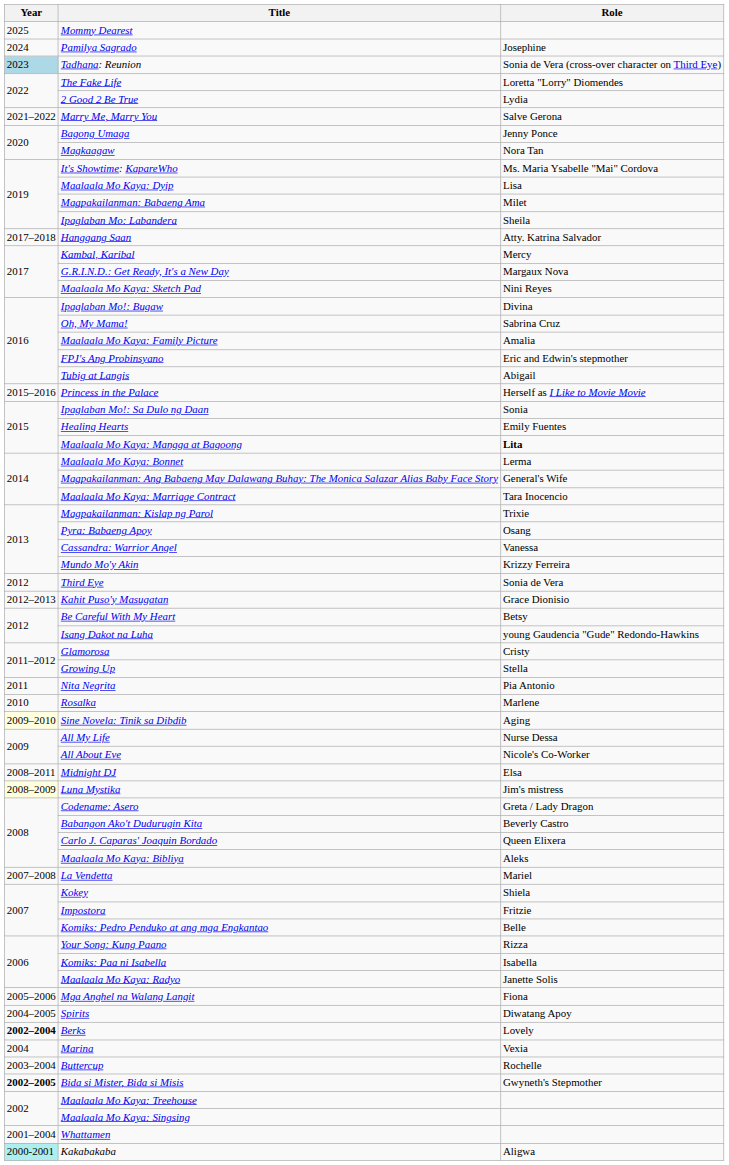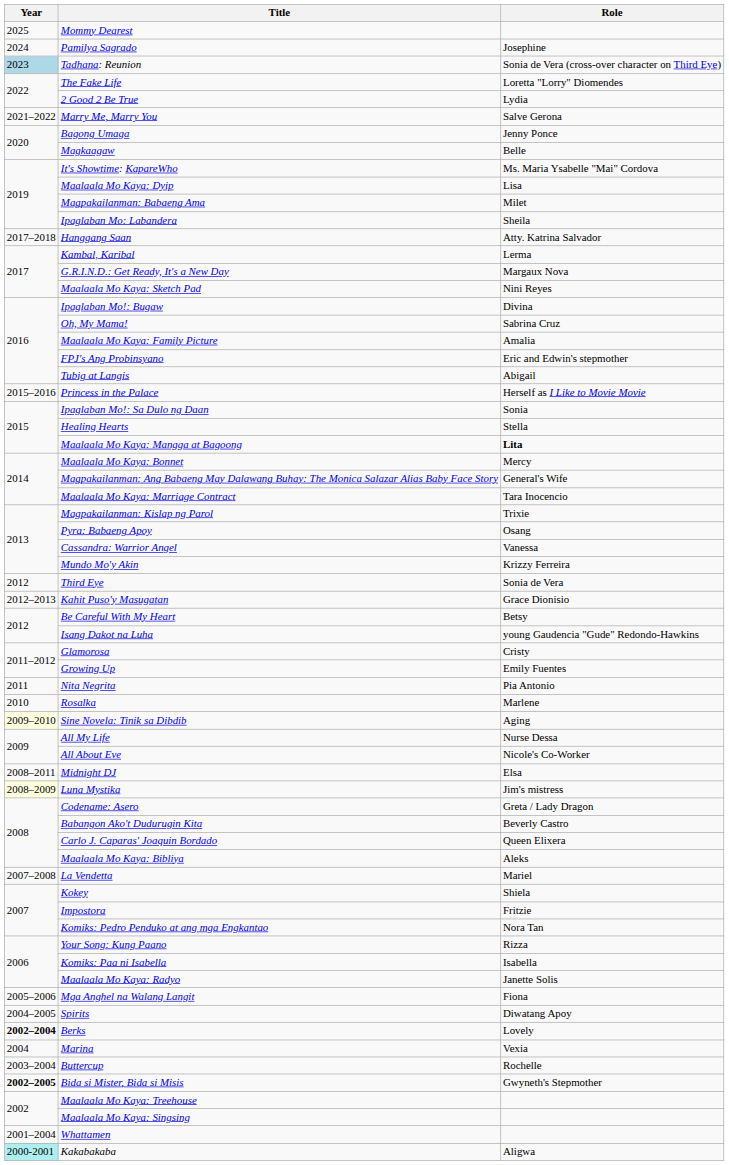Magkaagaw | Role: Nora Tan -> Belle
Kambal, Karibal | Role: Mercy -> Lerma
Healing Hearts | Role: Emily Fuentes -> Stella
Maalaala Mo Kaya: Bonnet | Role: Lerma -> Mercy
Growing Up | Role: Stella -> Emily Fuentes
Komiks: Pedro Penduko at ang mga Engkantao | Role: Belle -> Nora Tan
